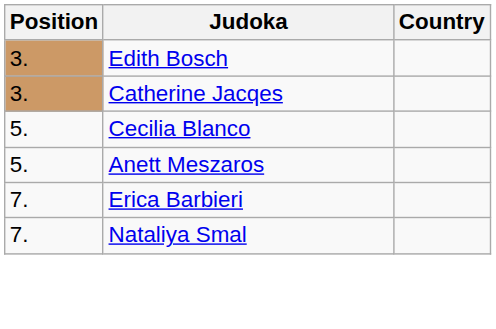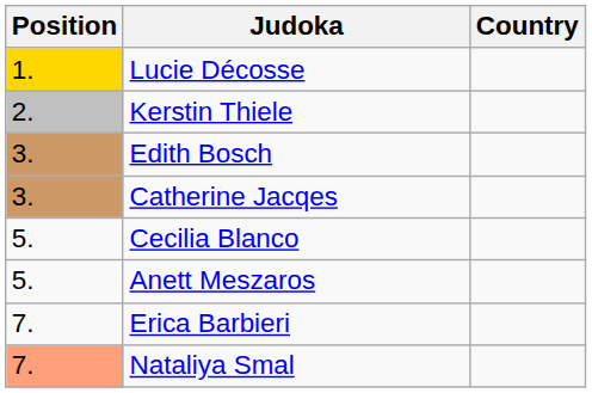+ row: 1. | Lucie Décosse
+ row: 2. | Kerstin Thiele
Nataliya Smal | Position: no background -> lightsalmon background
